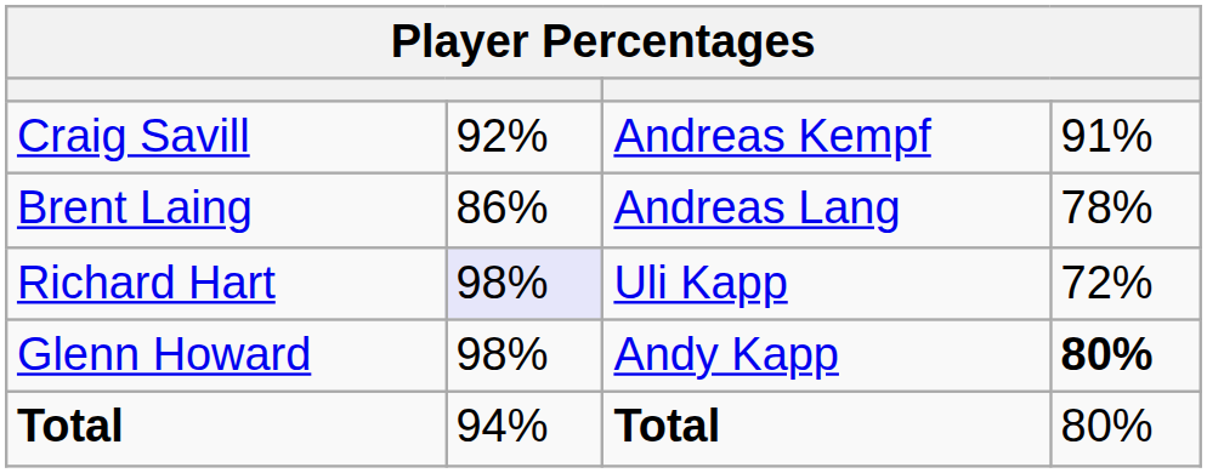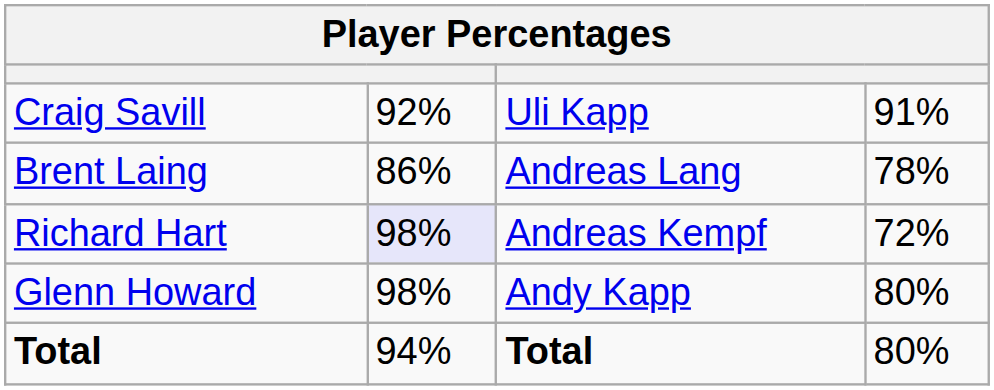Craig Savill | column 3: Andreas Kempf -> Uli Kapp
Richard Hart | column 3: Uli Kapp -> Andreas Kempf
Glenn Howard | column 4: bold -> normal
